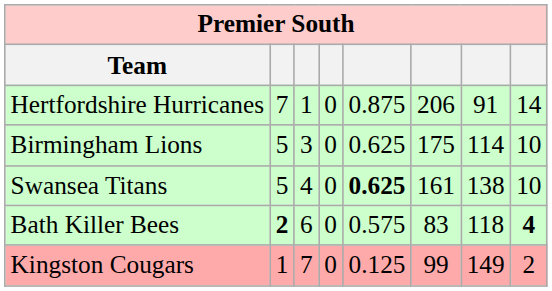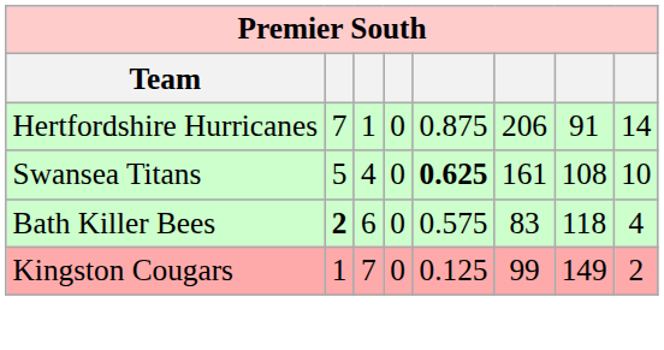- row: Birmingham Lions | 5 | 3 | 0 | 0.625 | 175 | 114 | 10
Swansea Titans | column 7: 138 -> 108
Bath Killer Bees | column 8: bold -> normal
